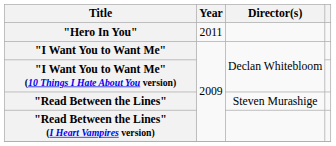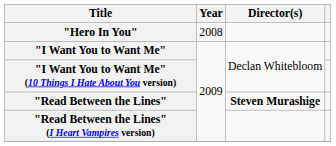"Hero In You" | Year: 2011 -> 2008
"Read Between the Lines" | Director(s): normal -> bold
